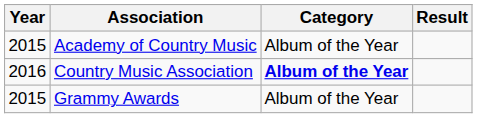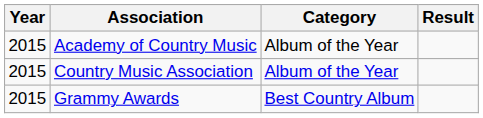Country Music Association | Year: 2016 -> 2015
Country Music Association | Category: bold -> normal
Grammy Awards | Category: Album of the Year -> Best Country Album
